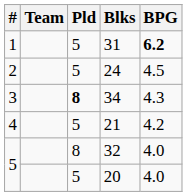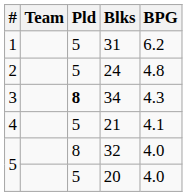31 | BPG: bold -> normal
24 | BPG: 4.5 -> 4.8
21 | BPG: 4.2 -> 4.1
